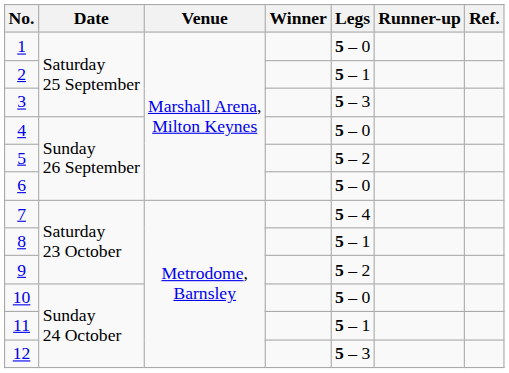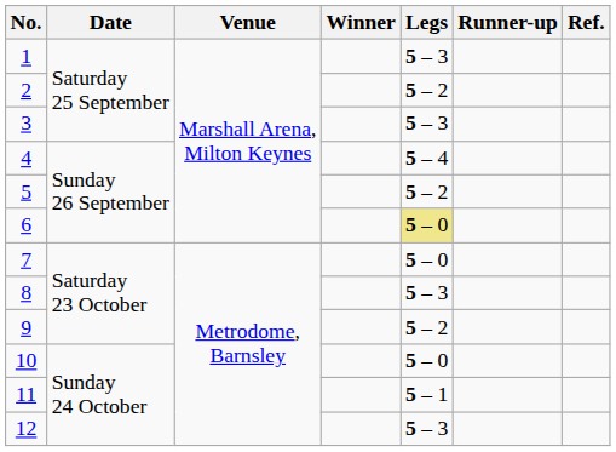1 | Legs: 5 – 0 -> 5 – 3
2 | Legs: 5 – 1 -> 5 – 2
4 | Legs: 5 – 0 -> 5 – 4
6 | Legs: no background -> khaki background
7 | Legs: 5 – 4 -> 5 – 0
8 | Legs: 5 – 1 -> 5 – 3
